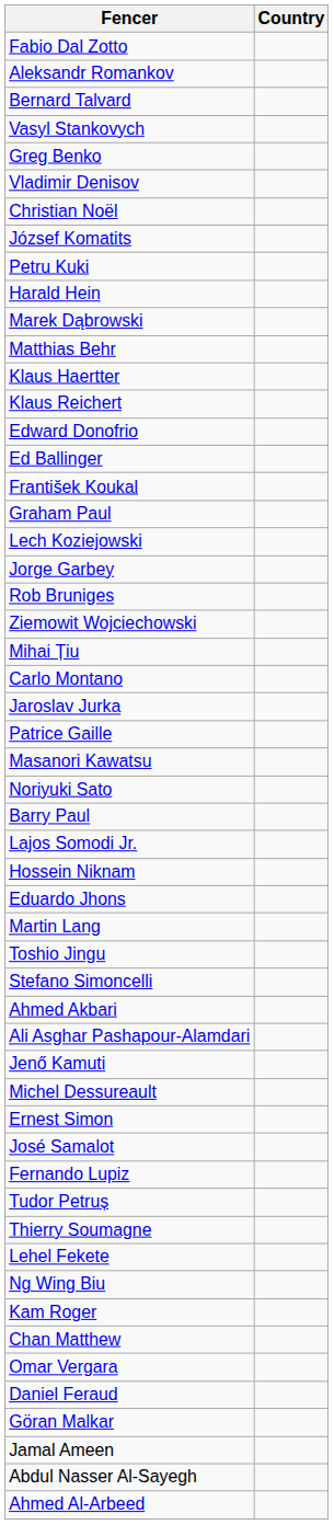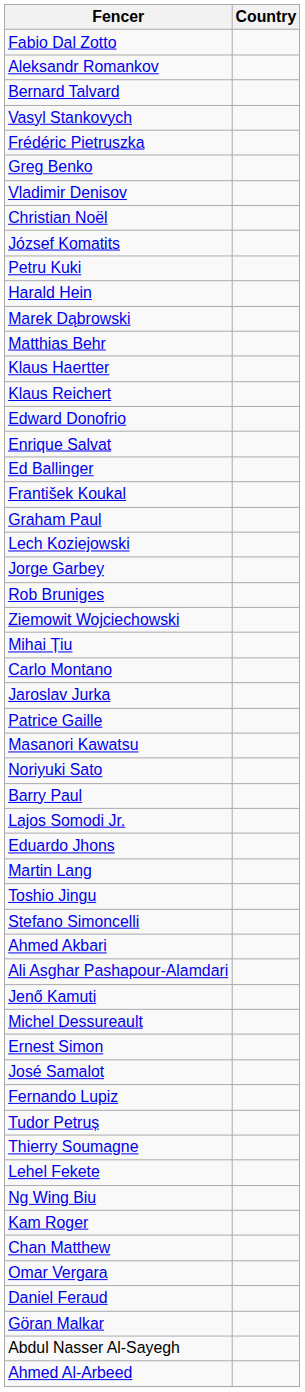+ row: Frédéric Pietruszka
+ row: Enrique Salvat
- row: Hossein Niknam
- row: Jamal Ameen
